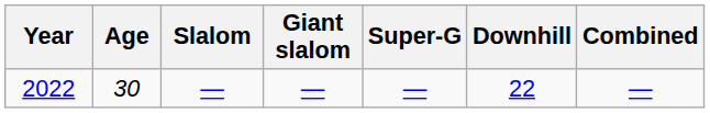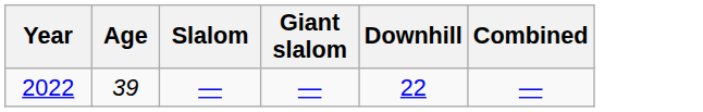- column: Super-G | —
2022 | Age: 30 -> 39
